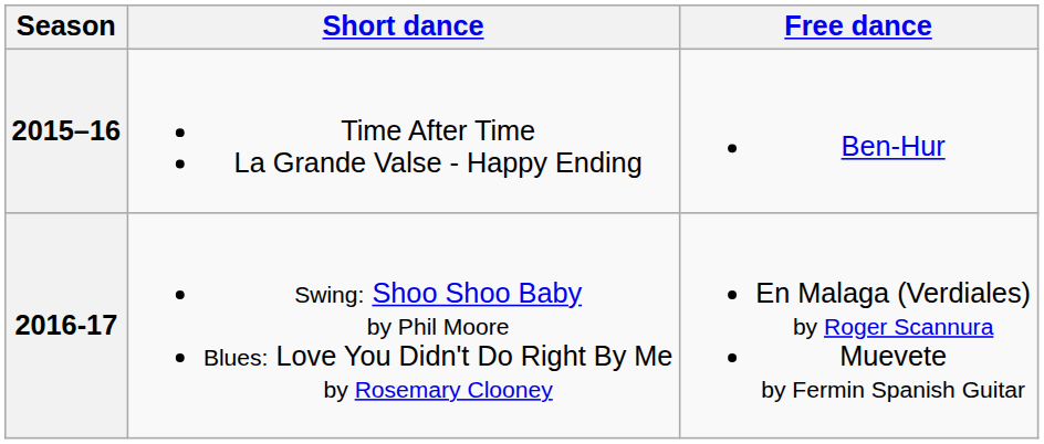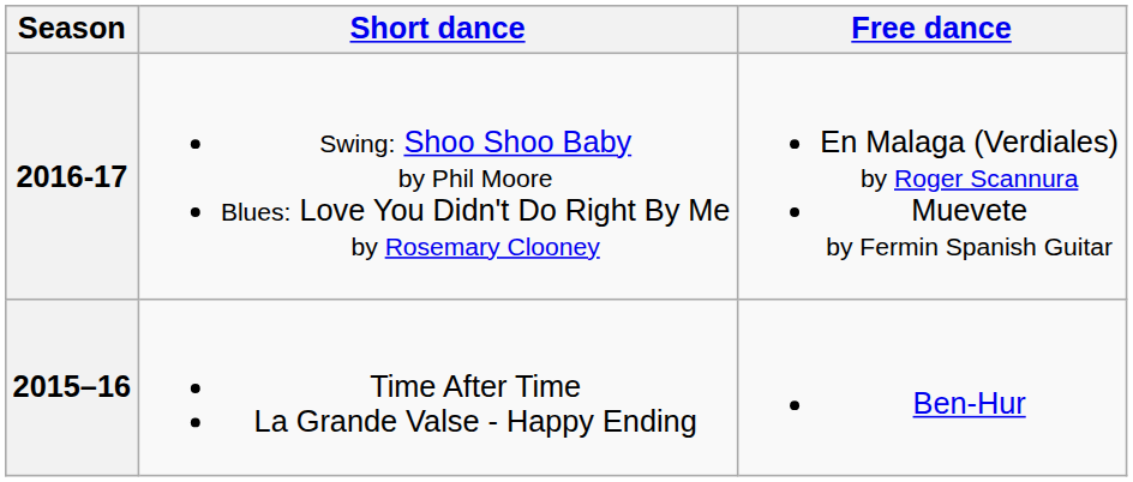rows swapped: 2016-17 <-> 2015–16
